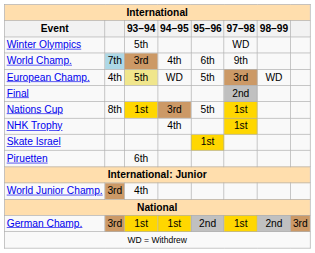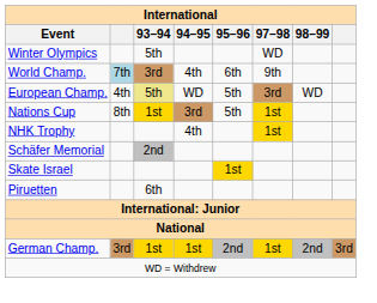- row: Final | 2nd
+ row: Schäfer Memorial | 2nd
- row: World Junior Champ. | 3rd | 4th
